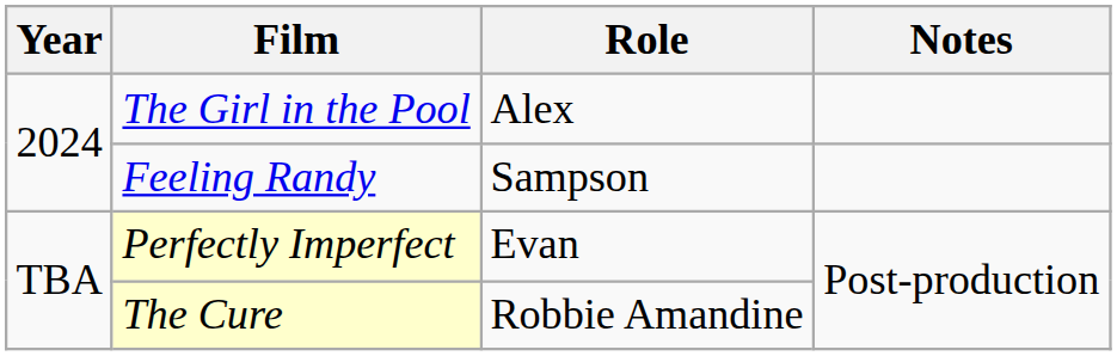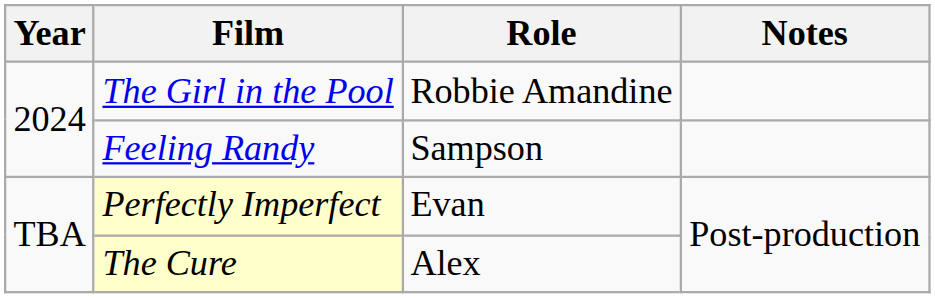The Girl in the Pool | Role: Alex -> Robbie Amandine
The Cure | Role: Robbie Amandine -> Alex
